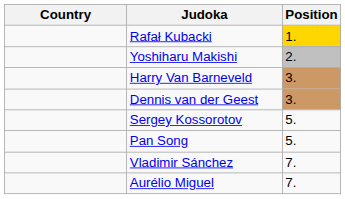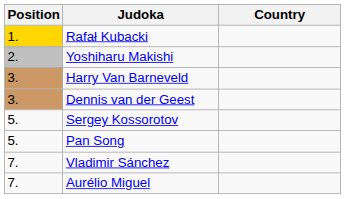columns swapped: Position <-> Country
